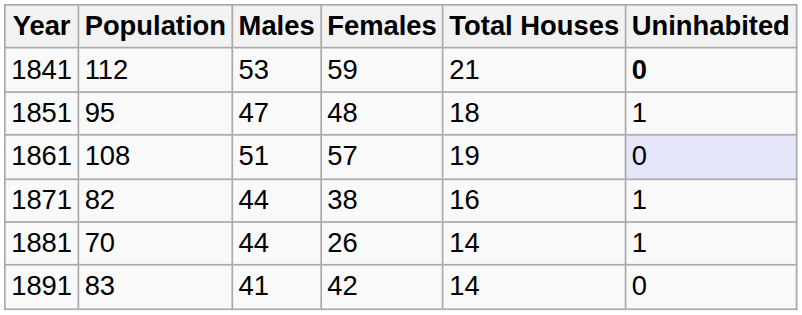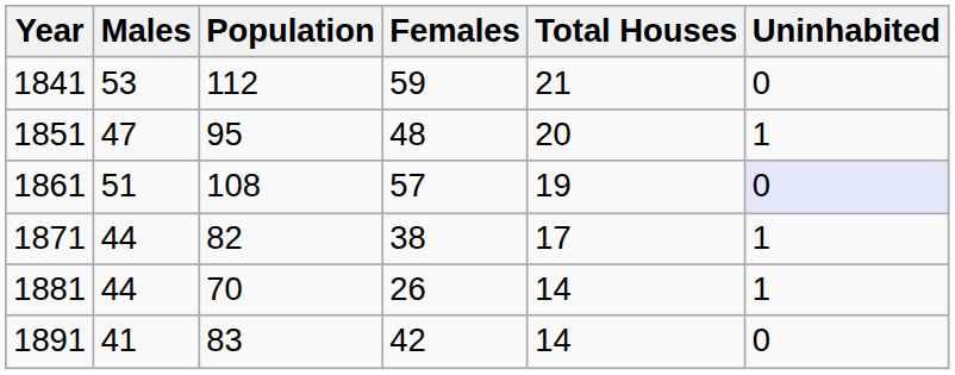columns swapped: Population <-> Males
1841 | Uninhabited: bold -> normal
1851 | Total Houses: 18 -> 20
1871 | Total Houses: 16 -> 17
